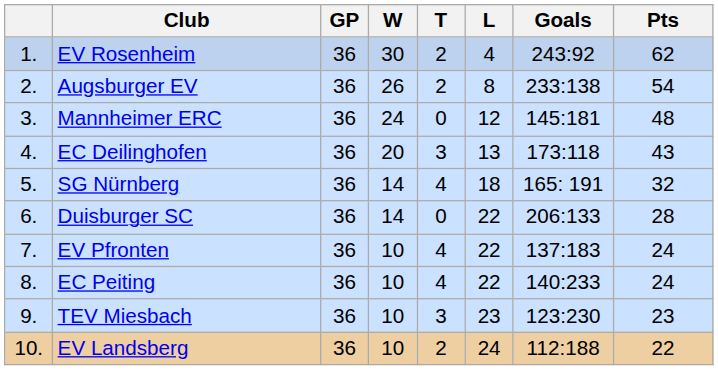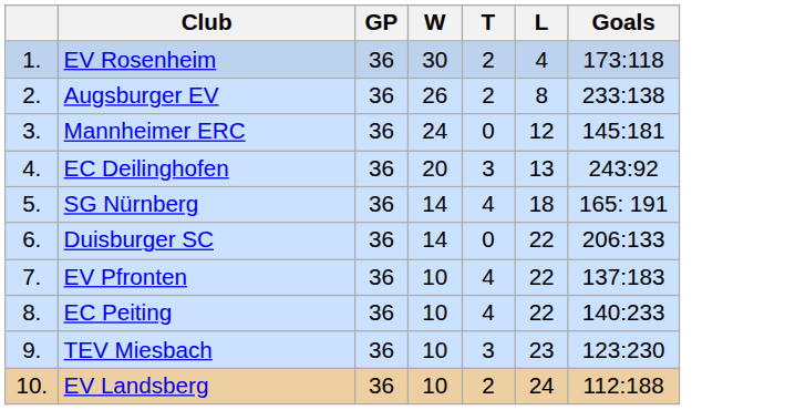- column: Pts | 62 | 54 | 48 | 43 | 32 | 28 | 24 | 24 | 23 | 22
EV Rosenheim | Goals: 243:92 -> 173:118
EC Deilinghofen | Goals: 173:118 -> 243:92
